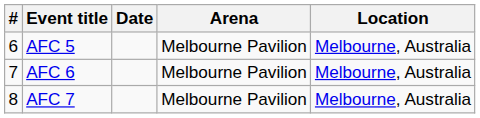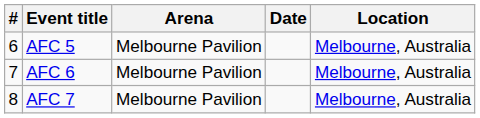columns swapped: Date <-> Arena
